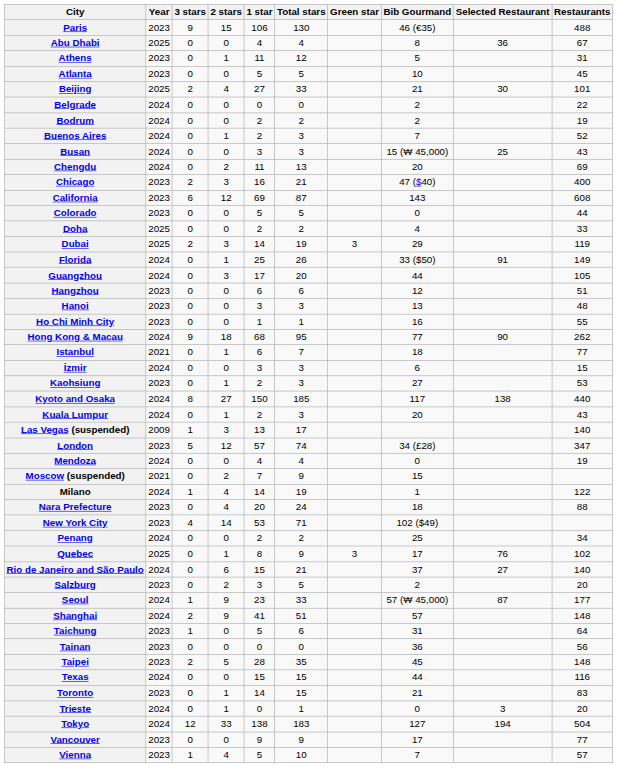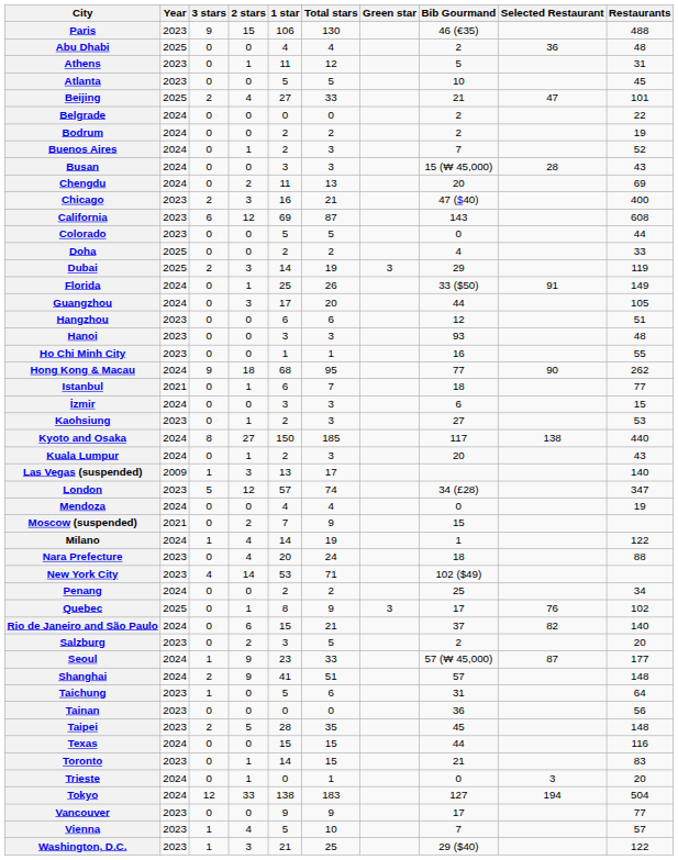Abu Dhabi | Bib Gourmand: 8 -> 2
Abu Dhabi | Restaurants: 67 -> 48
Beijing | Selected Restaurant: 30 -> 47
Busan | Selected Restaurant: 25 -> 28
Hanoi | Bib Gourmand: 13 -> 93
Rio de Janeiro and São Paulo | Selected Restaurant: 27 -> 82
+ row: Washington, D.C. | 2023 | 1 | 3 | 21 | 25 | 29 ($40) | 122
